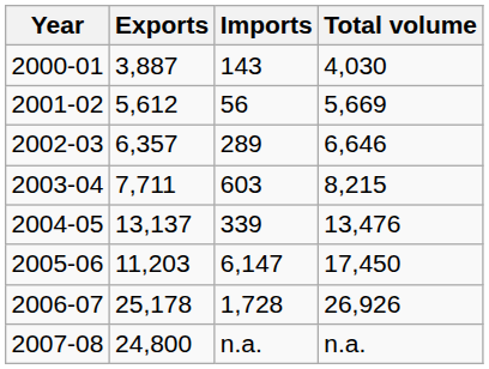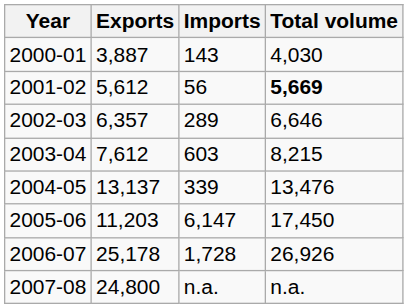2001-02 | Total volume: normal -> bold
2003-04 | Exports: 7,711 -> 7,612
